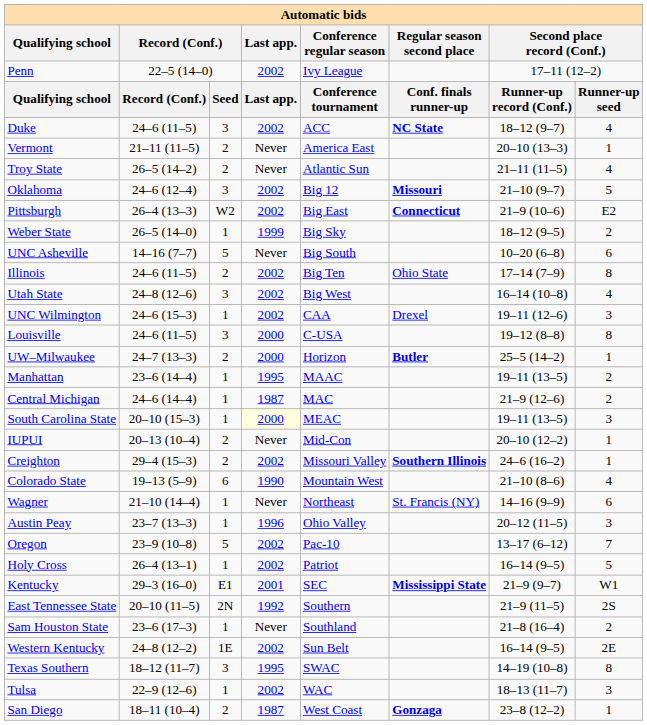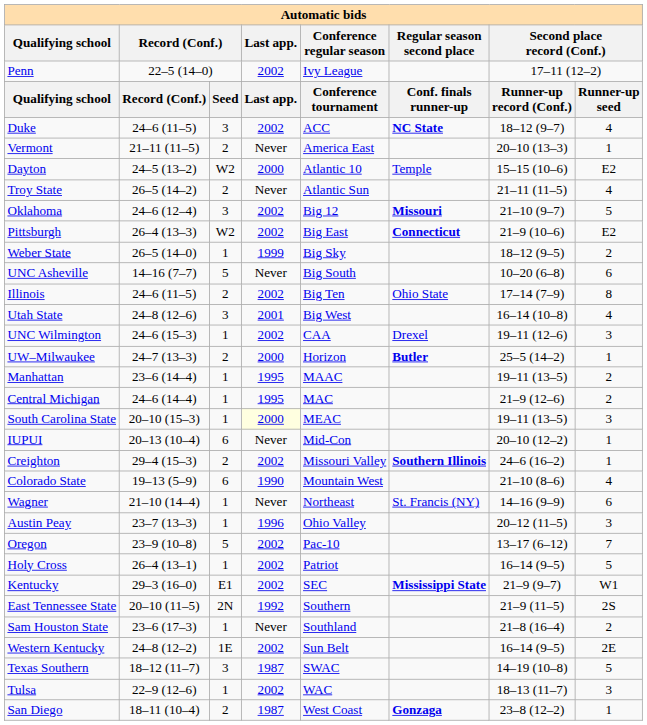+ row: Dayton | 24–5 (13–2) | W2 | 2000 | Atlantic 10 | Temple | 15–15 (10–6) | E2
Utah State | Last app.: 2002 -> 2001
- row: Louisville | 24–6 (11–5) | 3 | 2000 | C-USA | 19–12 (8–8) | 8
Central Michigan | Last app.: 1987 -> 1995
IUPUI | column 3: 2 -> 6
Kentucky | Last app.: 2001 -> 2002
Texas Southern | Last app.: 1995 -> 1987
Texas Southern | column 8: 8 -> 5
